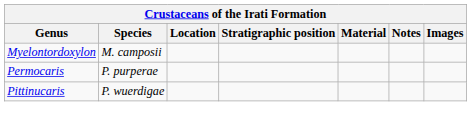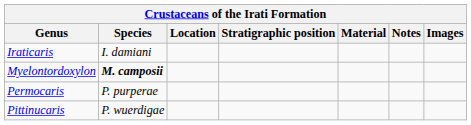+ row: Iraticaris | I. damiani
Myelontordoxylon | Species: normal -> bold
